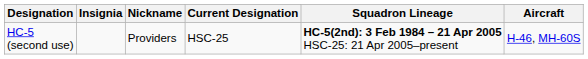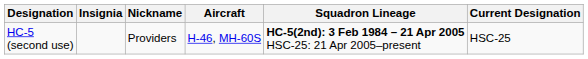columns swapped: Aircraft <-> Current Designation
